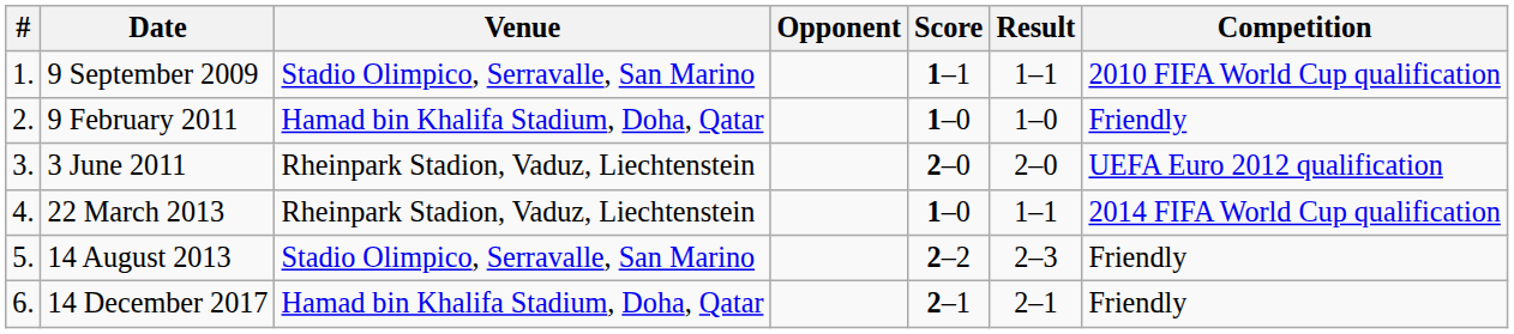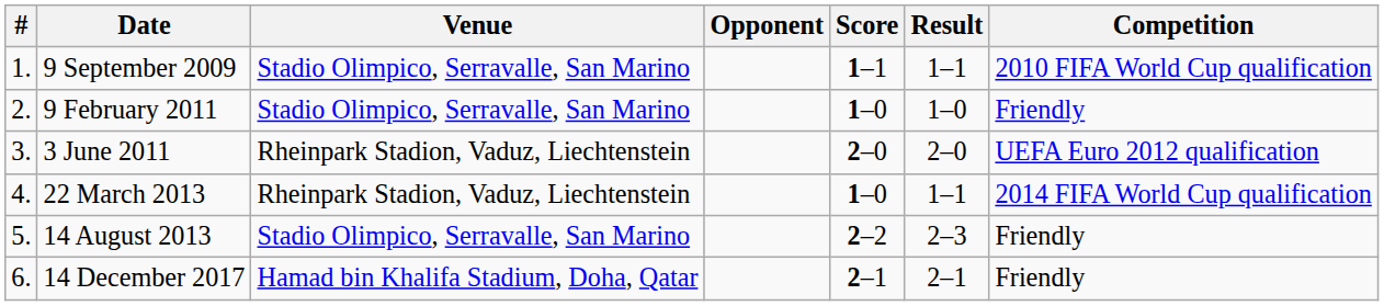9 February 2011 | Venue: Hamad bin Khalifa Stadium, Doha, Qatar -> Stadio Olimpico, Serravalle, San Marino
